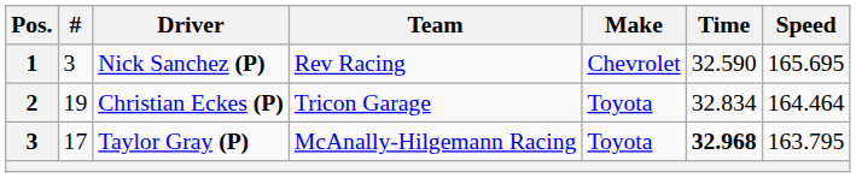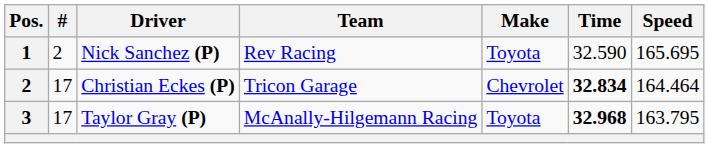Nick Sanchez (P) | #: 3 -> 2
Nick Sanchez (P) | Make: Chevrolet -> Toyota
Christian Eckes (P) | #: 19 -> 17
Christian Eckes (P) | Make: Toyota -> Chevrolet
Christian Eckes (P) | Time: normal -> bold
